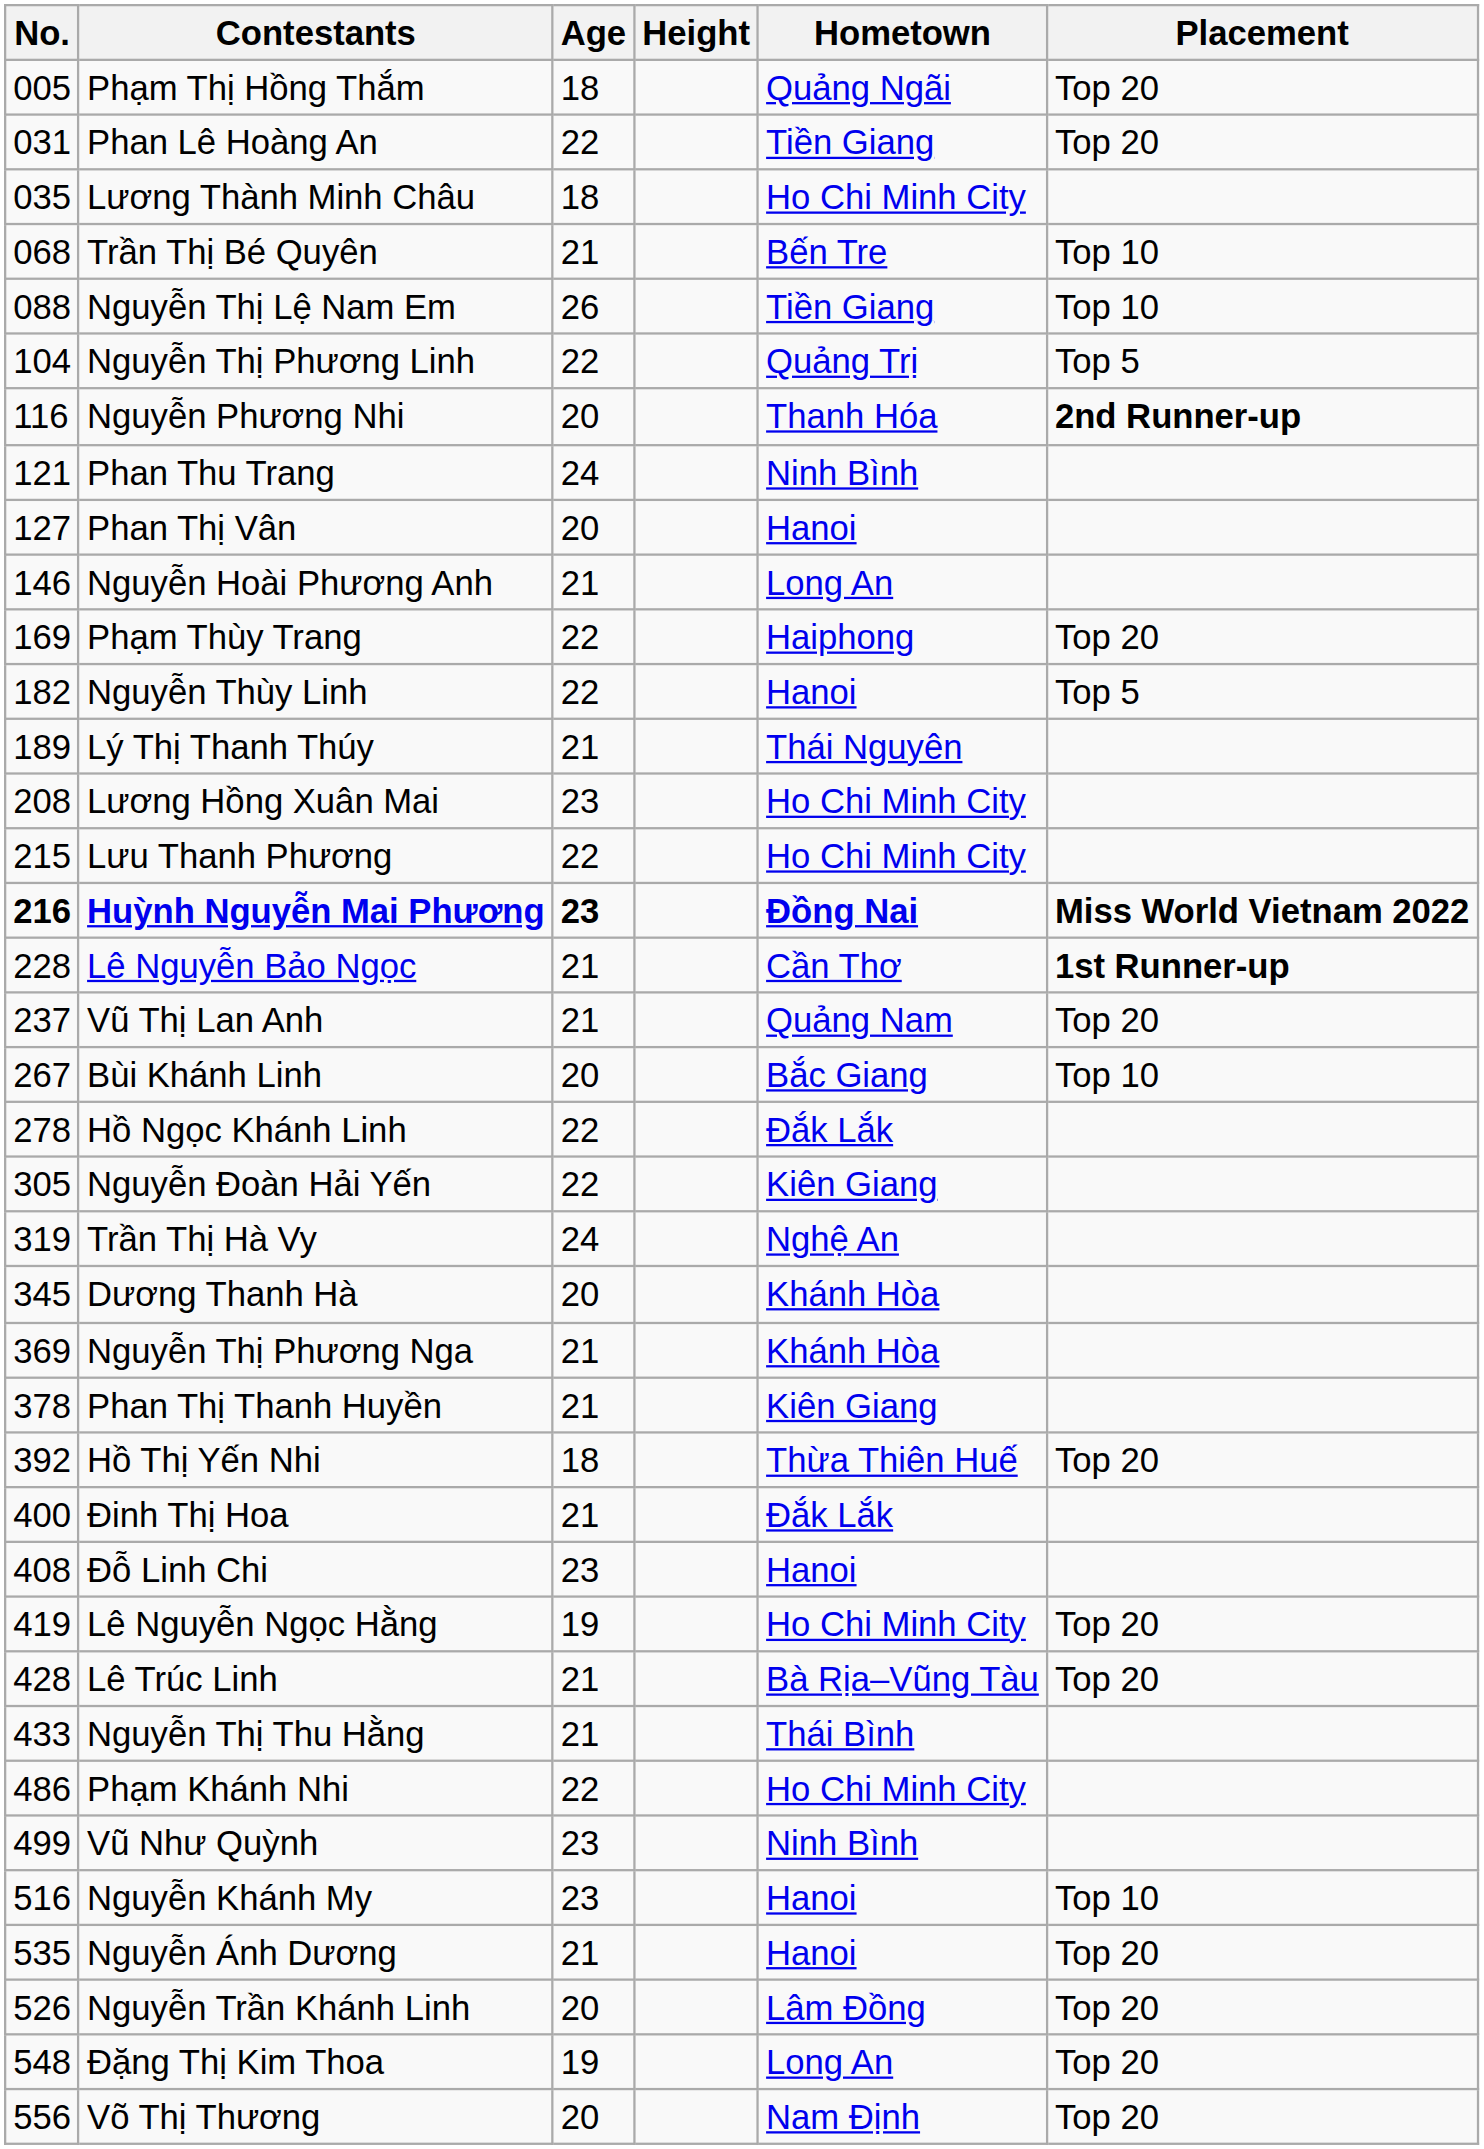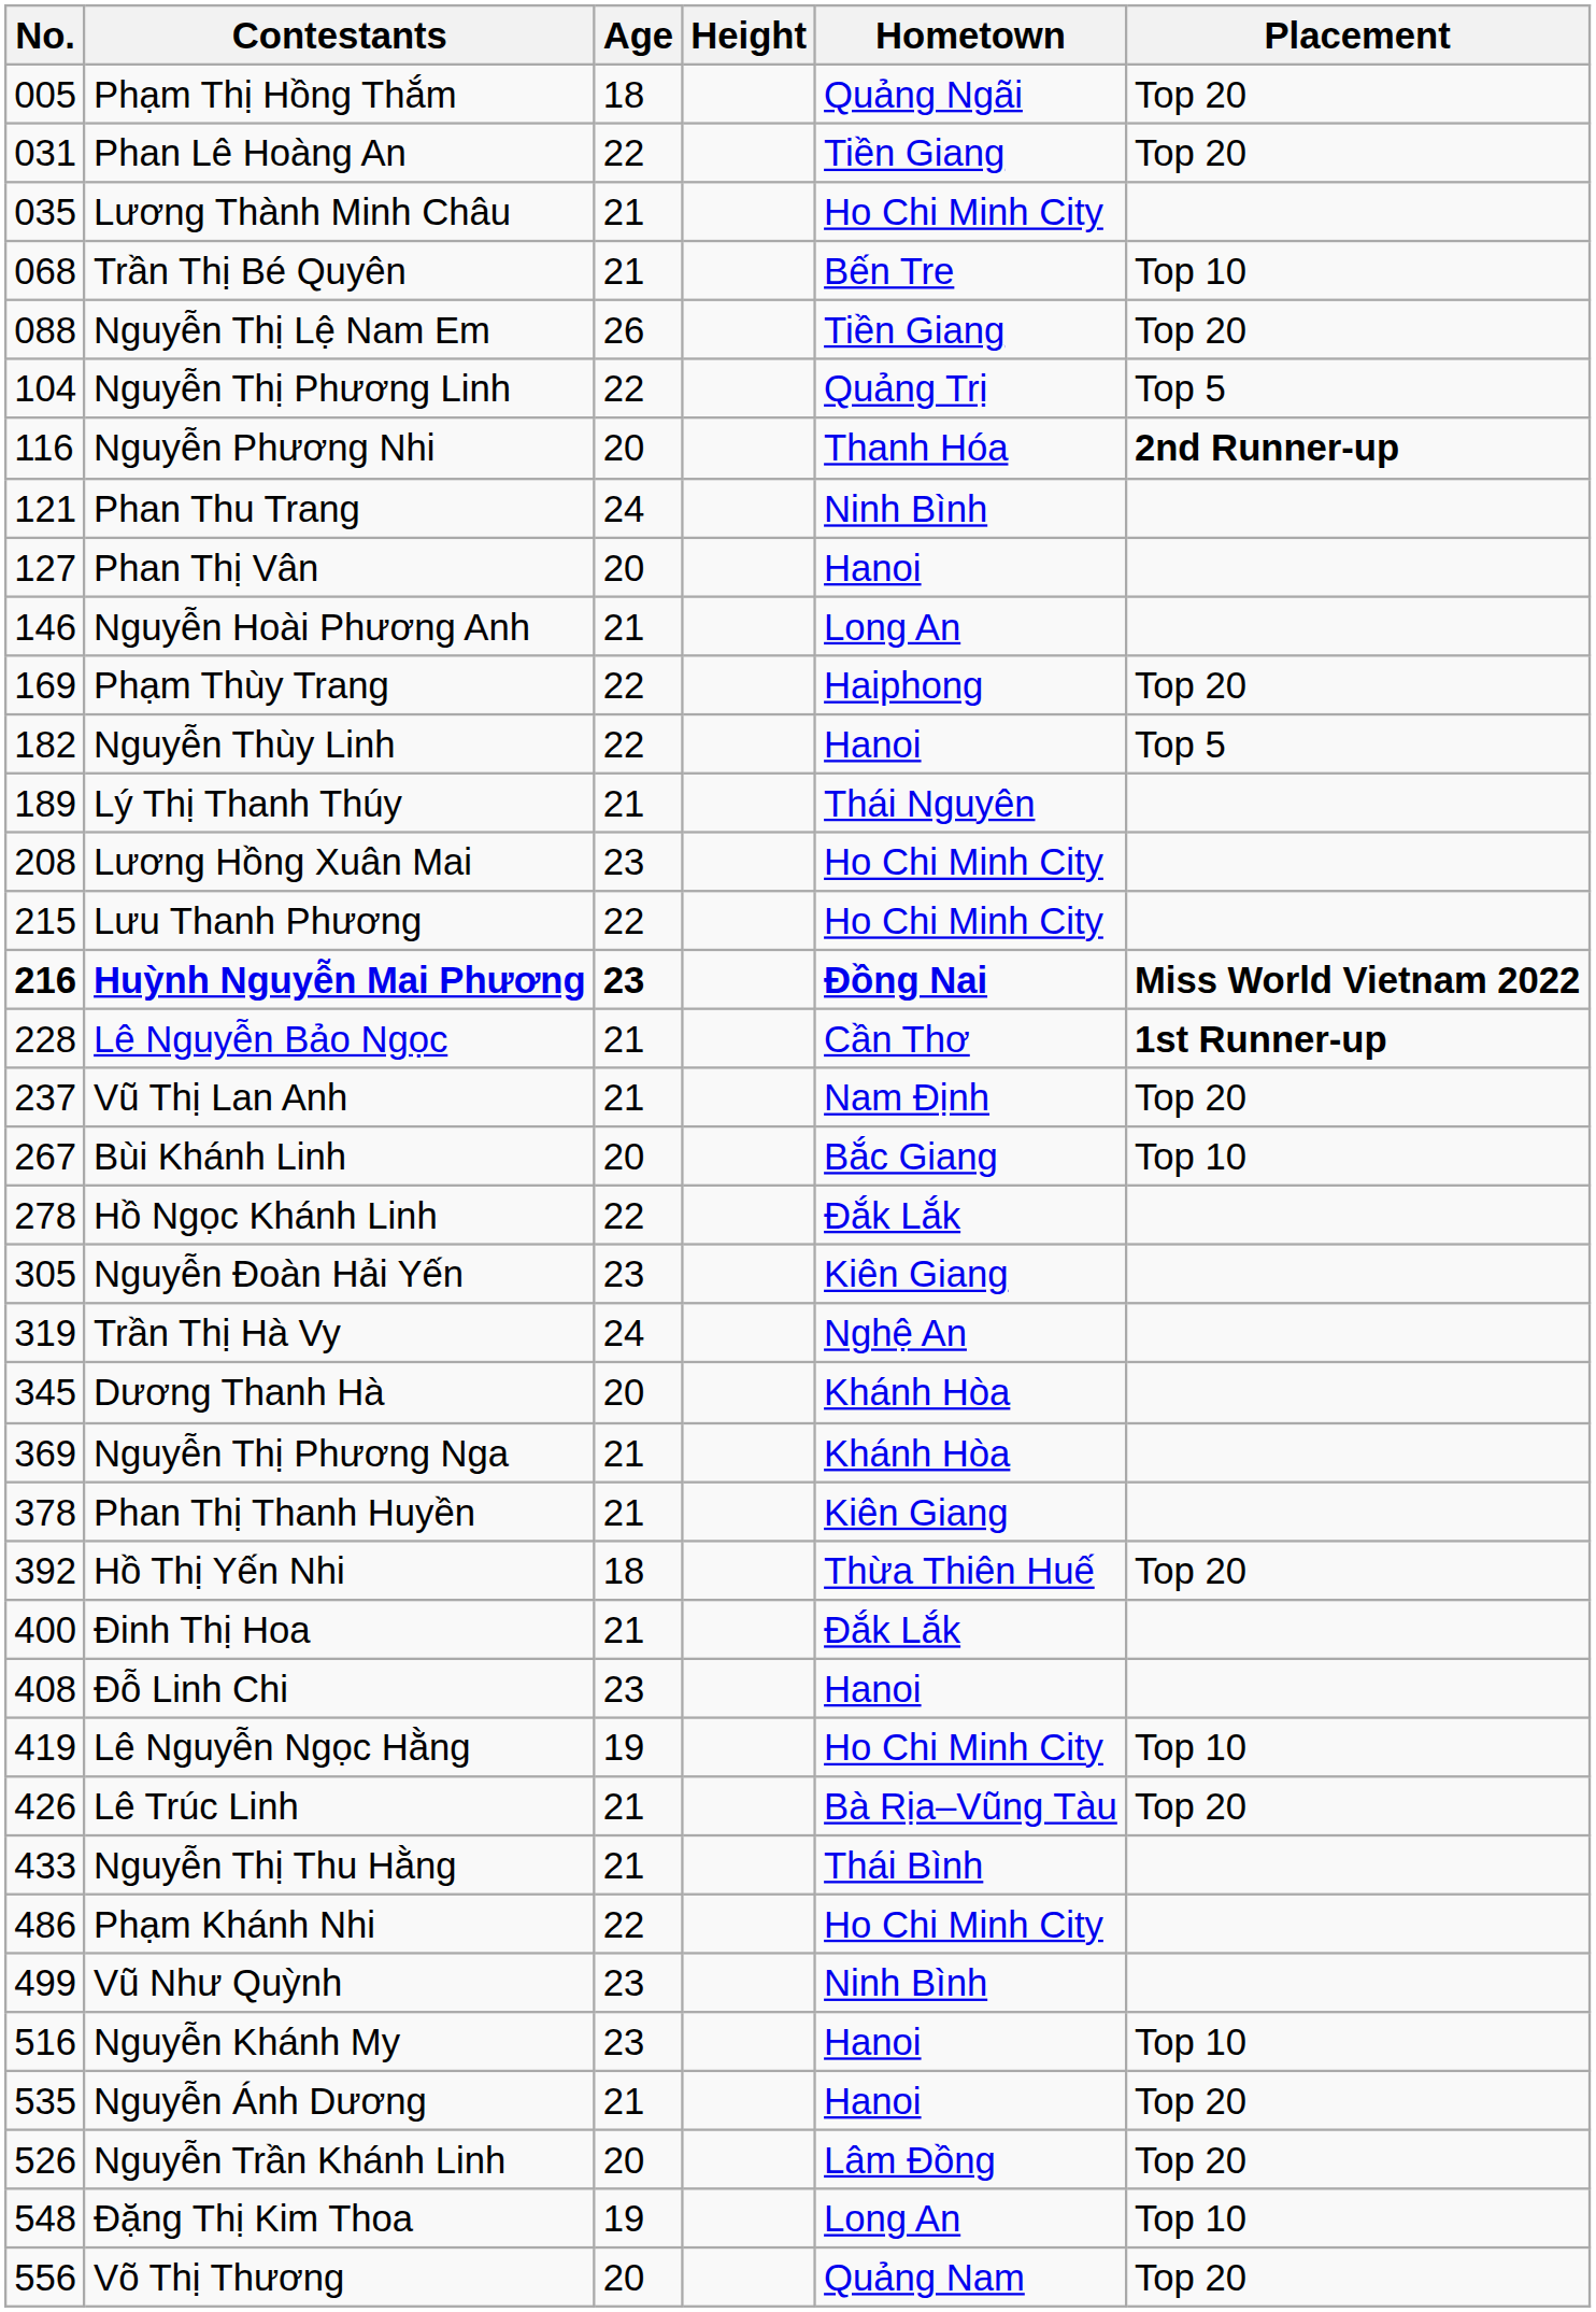Lương Thành Minh Châu | Age: 18 -> 21
Nguyễn Thị Lệ Nam Em | Placement: Top 10 -> Top 20
Vũ Thị Lan Anh | Hometown: Quảng Nam -> Nam Định
Nguyễn Đoàn Hải Yến | Age: 22 -> 23
Lê Nguyễn Ngọc Hằng | Placement: Top 20 -> Top 10
Lê Trúc Linh | No.: 428 -> 426
Đặng Thị Kim Thoa | Placement: Top 20 -> Top 10
Võ Thị Thương | Hometown: Nam Định -> Quảng Nam
